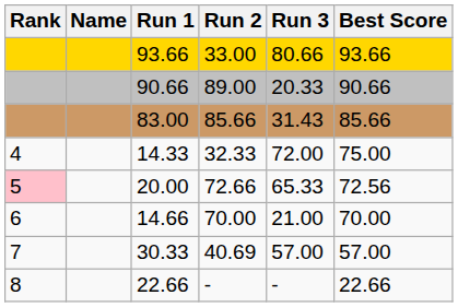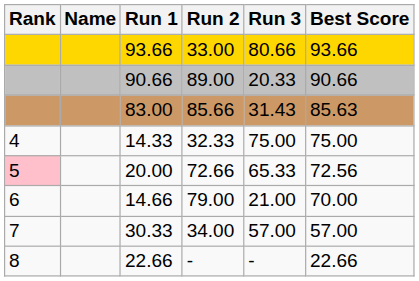83.00 | Best Score: 85.66 -> 85.63
14.33 | Run 3: 72.00 -> 75.00
14.66 | Run 2: 70.00 -> 79.00
30.33 | Run 2: 40.69 -> 34.00
